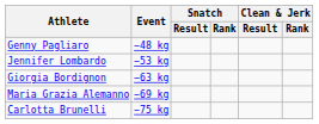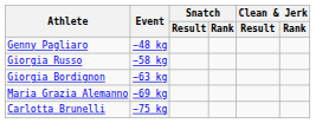- row: Jennifer Lombardo | −53 kg
+ row: Giorgia Russo | −58 kg
